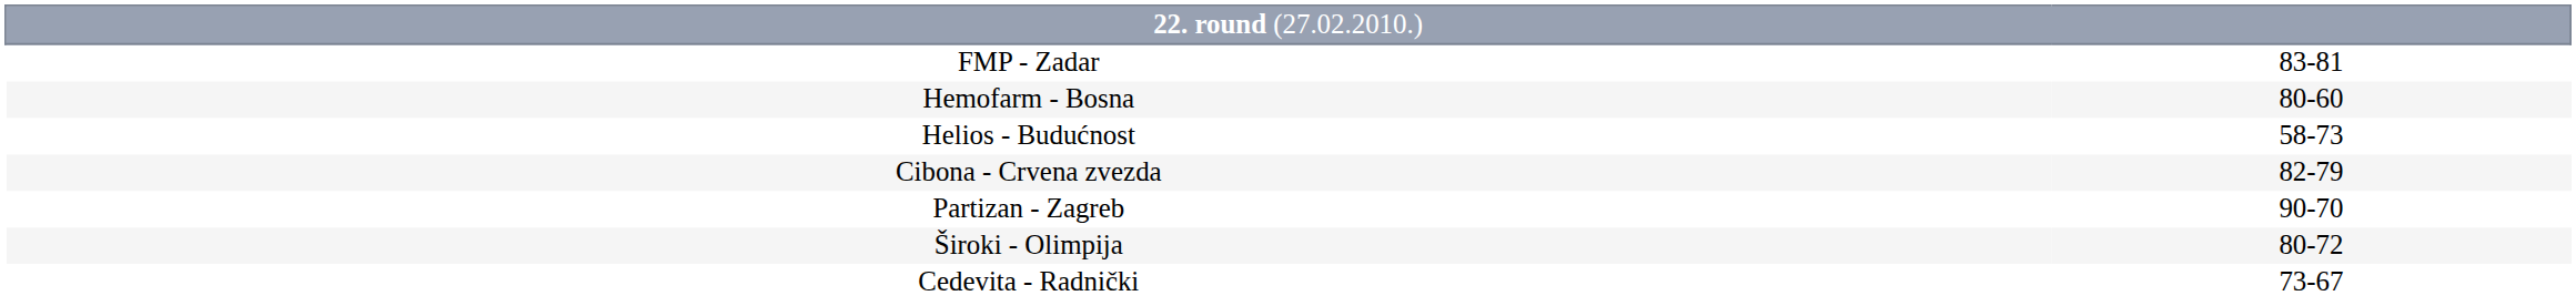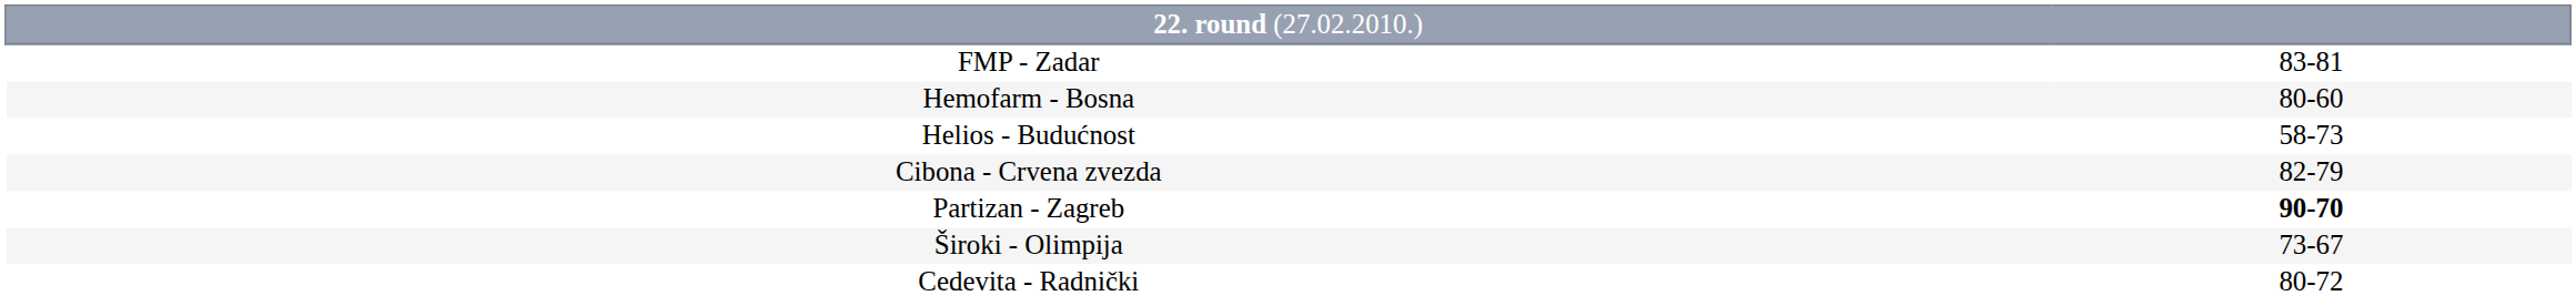Partizan - Zagreb | column 2: normal -> bold
Široki - Olimpija | column 2: 80-72 -> 73-67
Cedevita - Radnički | column 2: 73-67 -> 80-72
